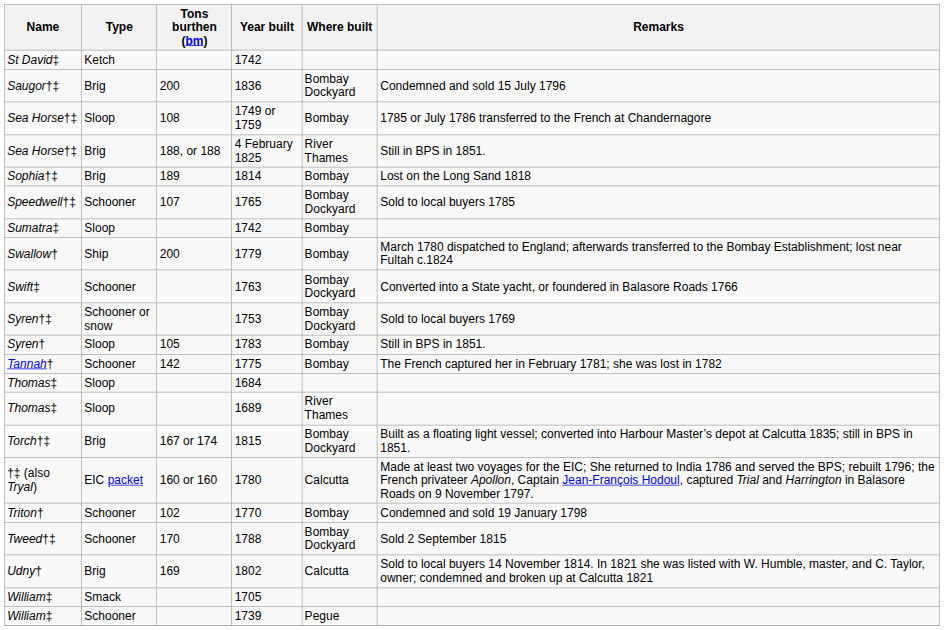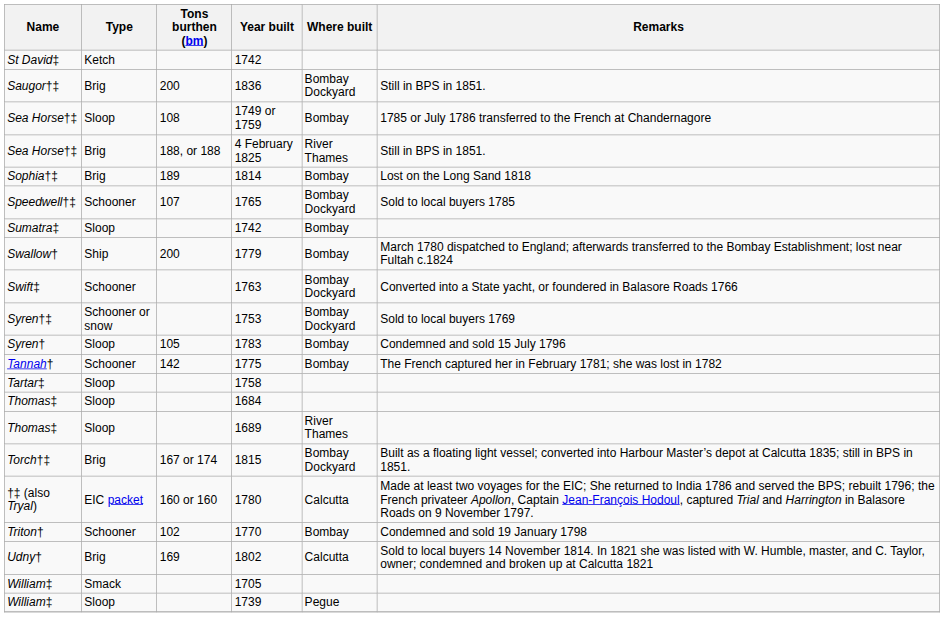1836 | Remarks: Condemned and sold 15 July 1796 -> Still in BPS in 1851.
1783 | Remarks: Still in BPS in 1851. -> Condemned and sold 15 July 1796
+ row: Tartar‡ | Sloop | 1758
- row: Tweed†‡ | Schooner | 170 | 1788 | Bombay Dockyard | Sold 2 September 1815
1739 | Type: Schooner -> Sloop
